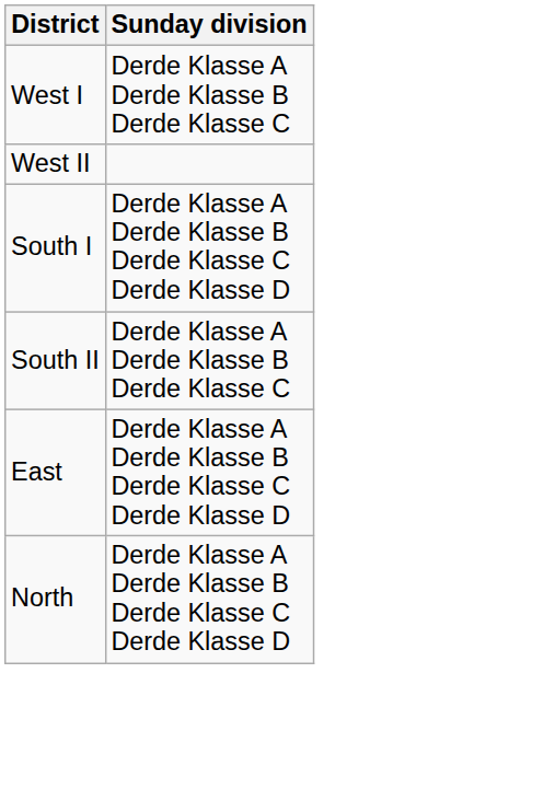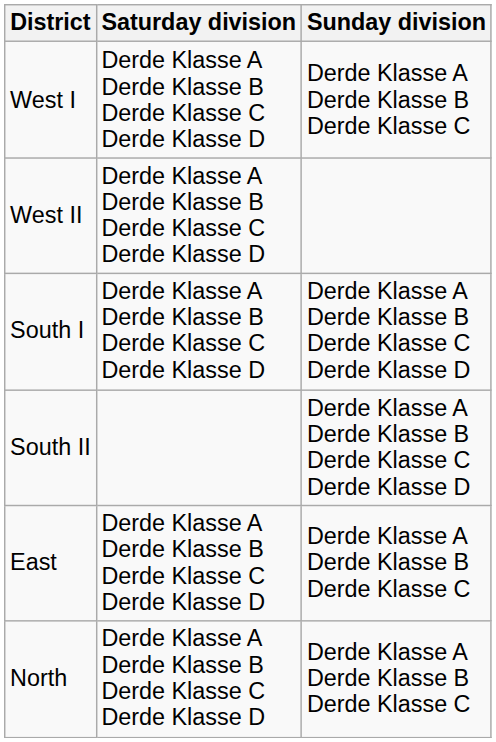+ column: Saturday division | Derde Klasse A Derde Klasse B Derde Klasse C Derde Klasse D | Derde Klasse A Derde Klasse B Derde Klasse C Derde Klasse D | Derde Klasse A Derde Klasse B Derde Klasse C Derde Klasse D | Derde Klasse A Derde Klasse B Derde Klasse C Derde Klasse D | Derde Klasse A Derde Klasse B Derde Klasse C Derde Klasse D
South II | Sunday division: Derde Klasse A Derde Klasse B Derde Klasse C -> Derde Klasse A Derde Klasse B Derde Klasse C Derde Klasse D
East | Sunday division: Derde Klasse A Derde Klasse B Derde Klasse C Derde Klasse D -> Derde Klasse A Derde Klasse B Derde Klasse C
North | Sunday division: Derde Klasse A Derde Klasse B Derde Klasse C Derde Klasse D -> Derde Klasse A Derde Klasse B Derde Klasse C
